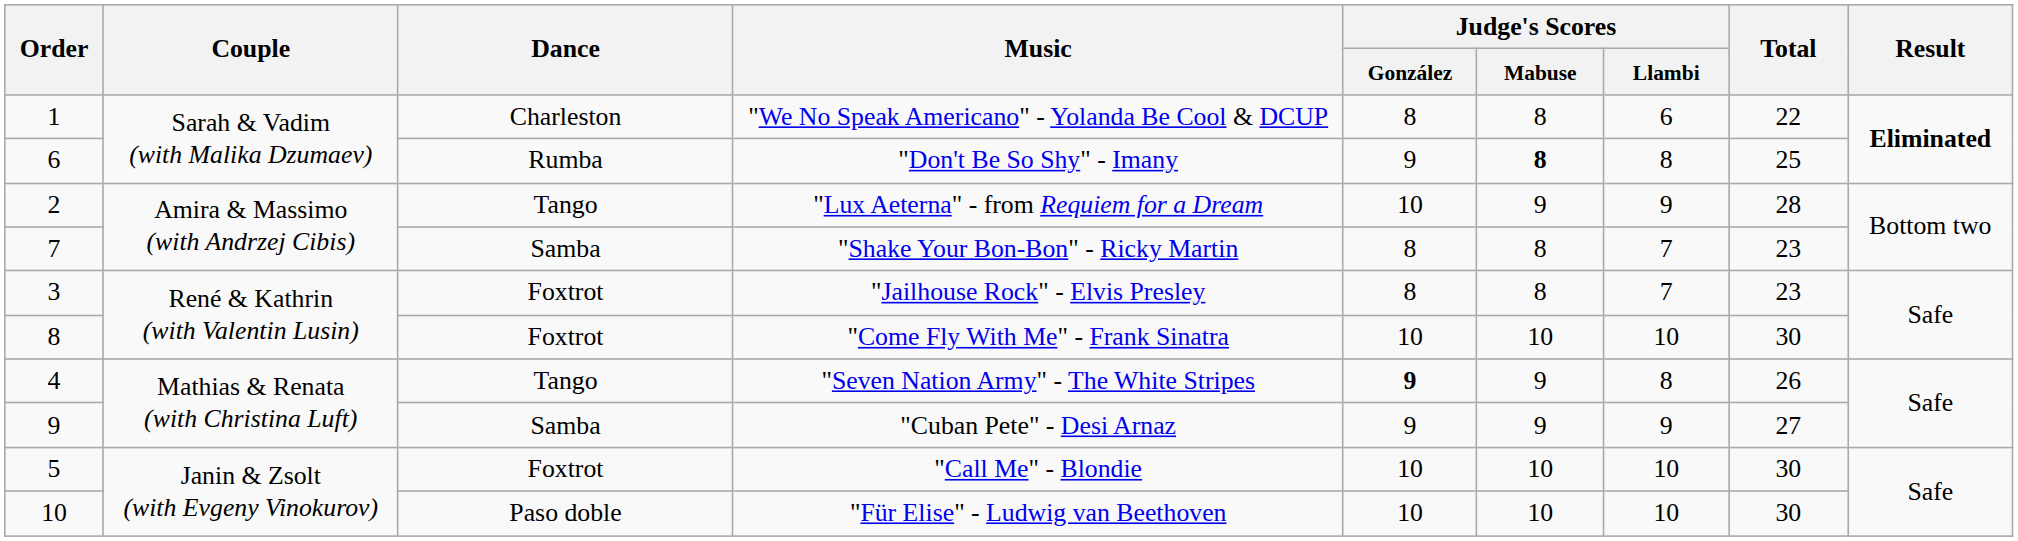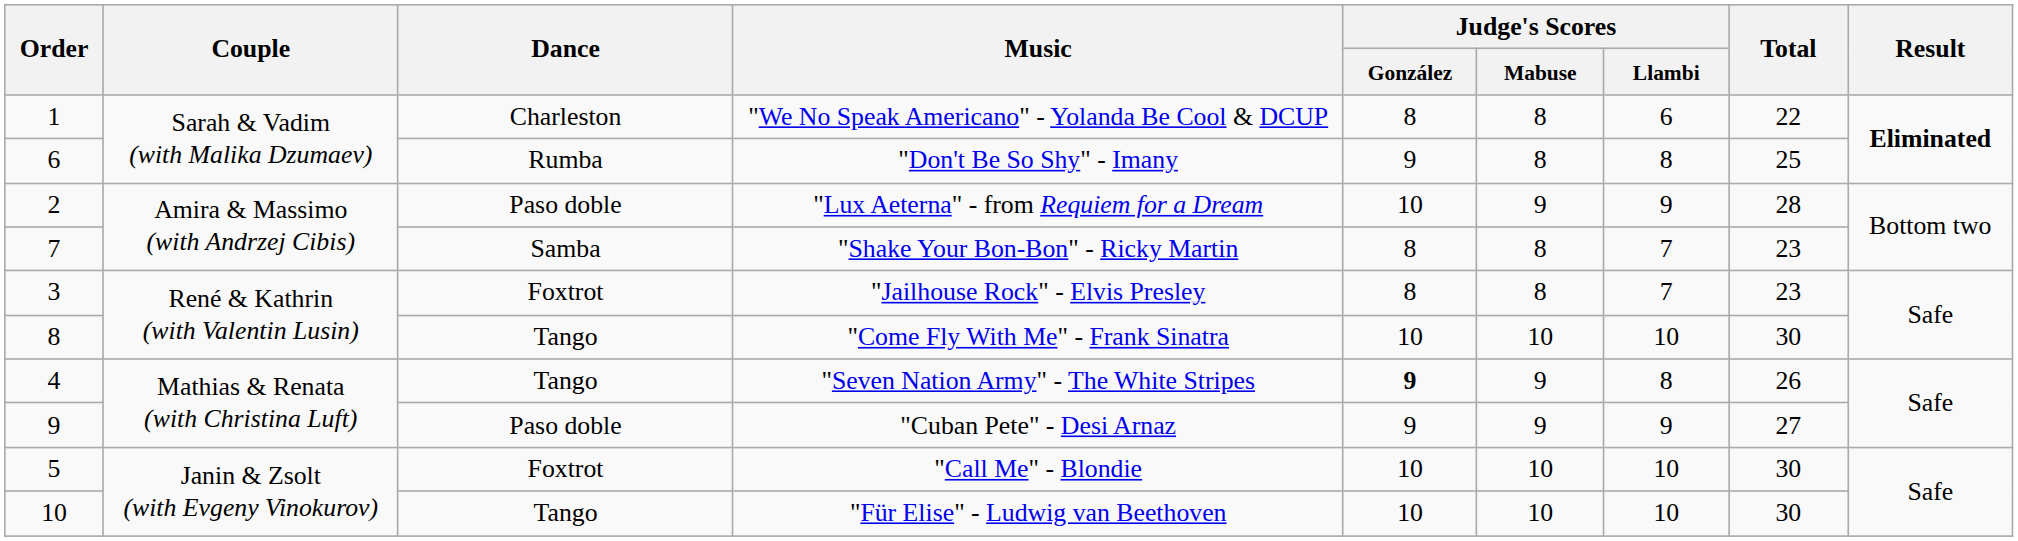"Don't Be So Shy" - Imany | Judge's Scores / Mabuse: bold -> normal
"Lux Aeterna" - from Requiem for a Dream | Dance: Tango -> Paso doble
"Come Fly With Me" - Frank Sinatra | Dance: Foxtrot -> Tango
"Cuban Pete" - Desi Arnaz | Dance: Samba -> Paso doble
"Für Elise" - Ludwig van Beethoven | Dance: Paso doble -> Tango
